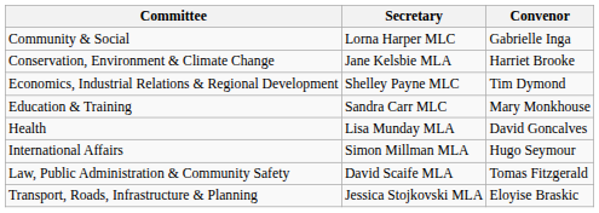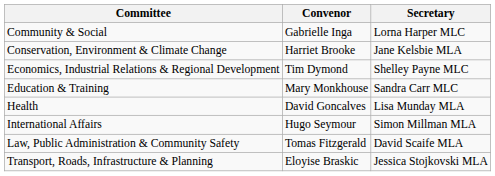columns swapped: Convenor <-> Secretary
